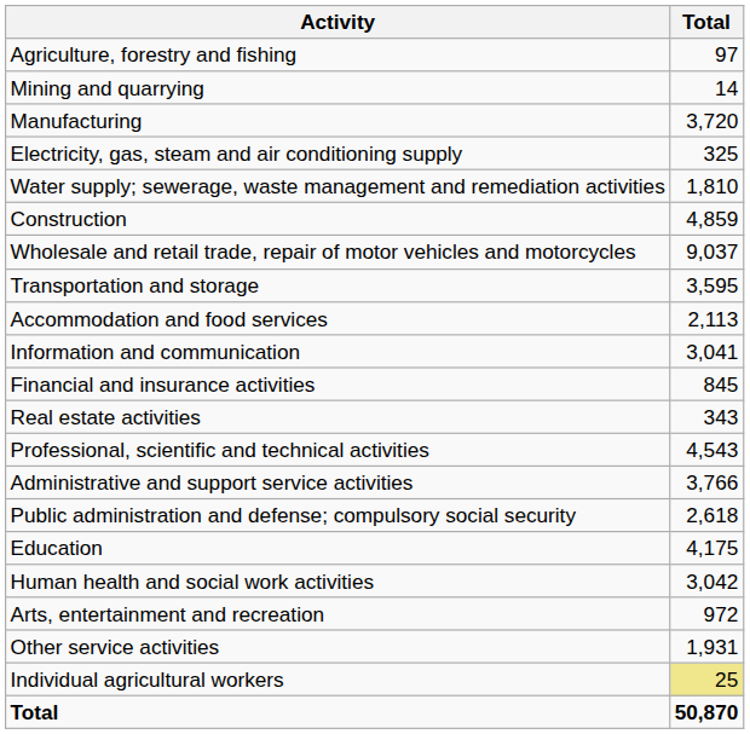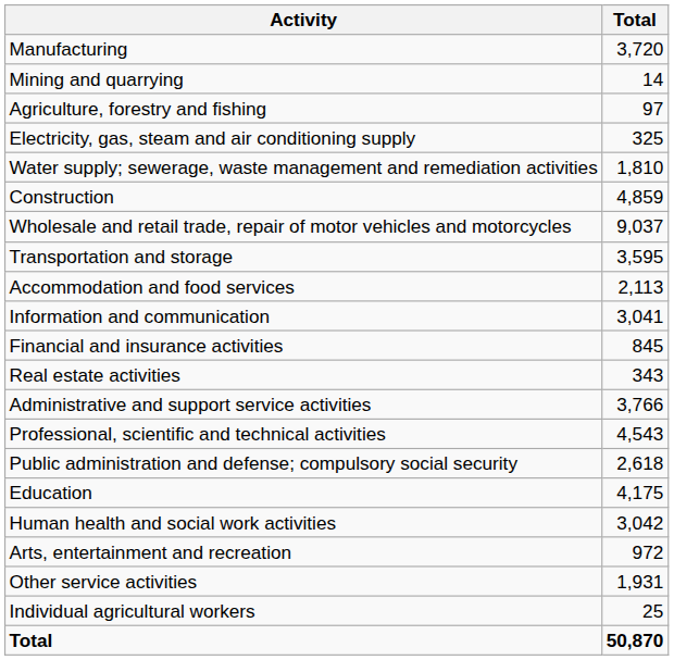rows swapped: Agriculture, forestry and fishing <-> Manufacturing
rows swapped: Professional, scientific and technical activities <-> Administrative and support service activities
Individual agricultural workers | Total: khaki background -> no background
